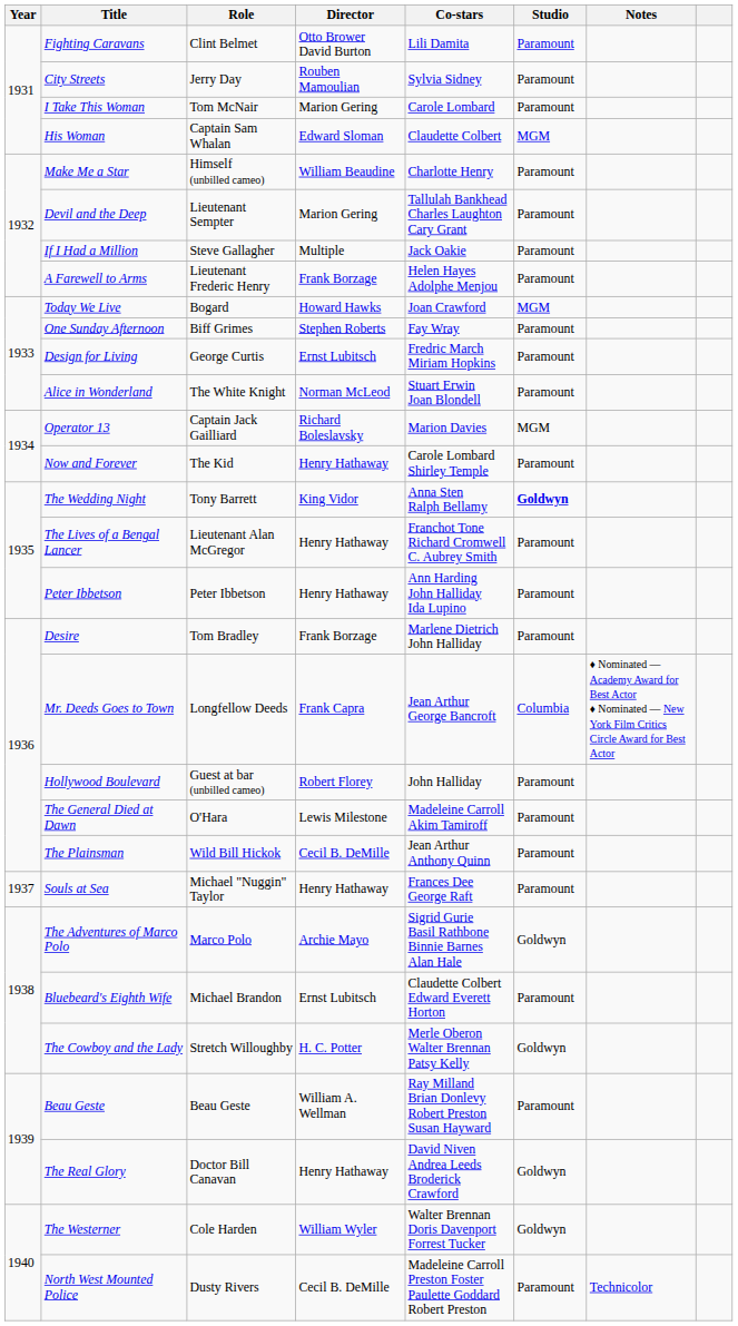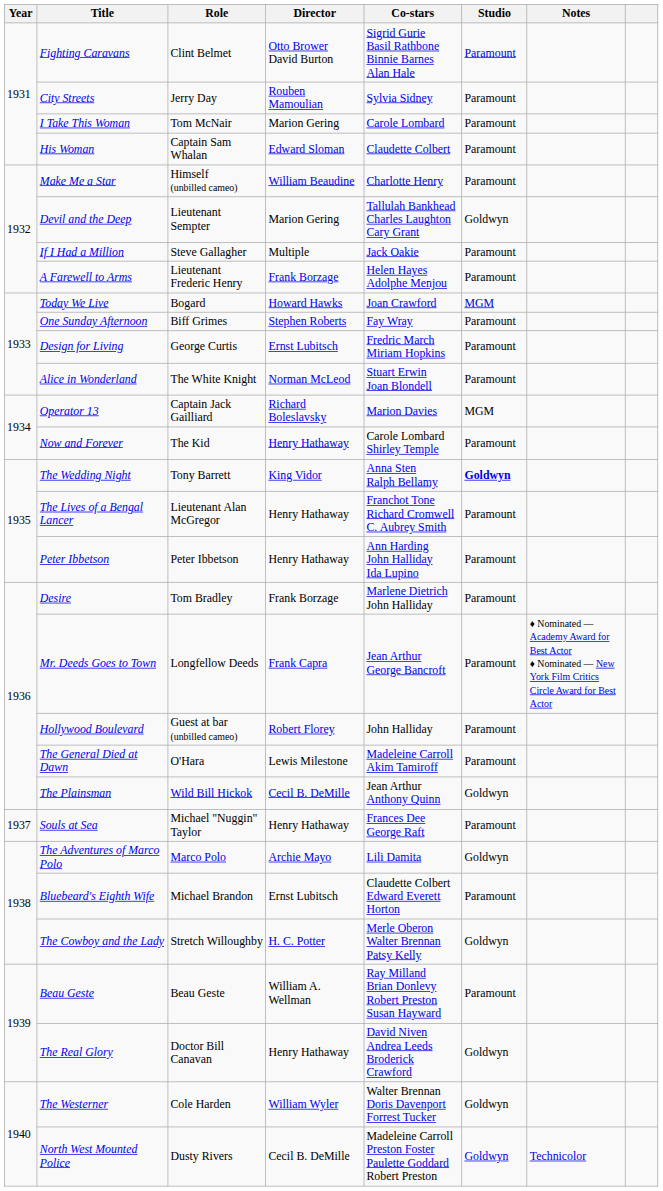Fighting Caravans | Co-stars: Lili Damita -> Sigrid Gurie Basil Rathbone Binnie Barnes Alan Hale
His Woman | Studio: MGM -> Paramount
Devil and the Deep | Studio: Paramount -> Goldwyn
Mr. Deeds Goes to Town | Studio: Columbia -> Paramount
The Plainsman | Studio: Paramount -> Goldwyn
The Adventures of Marco Polo | Co-stars: Sigrid Gurie Basil Rathbone Binnie Barnes Alan Hale -> Lili Damita
North West Mounted Police | Studio: Paramount -> Goldwyn
